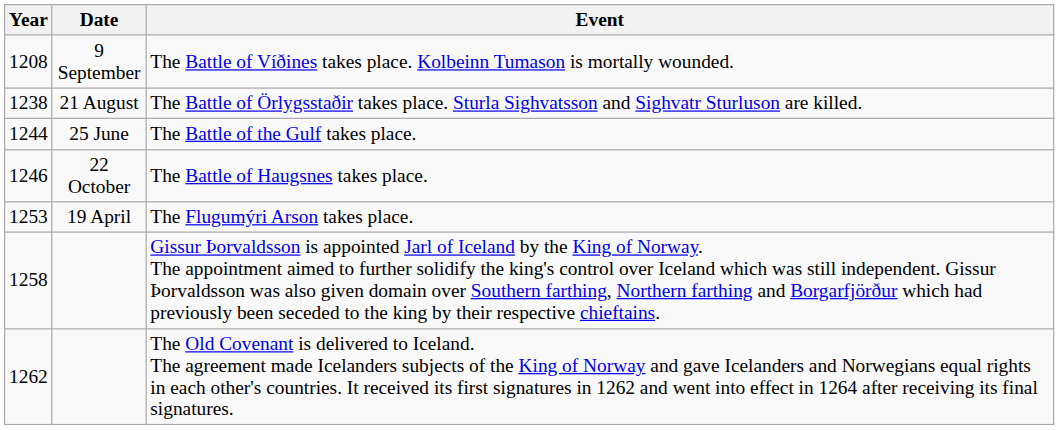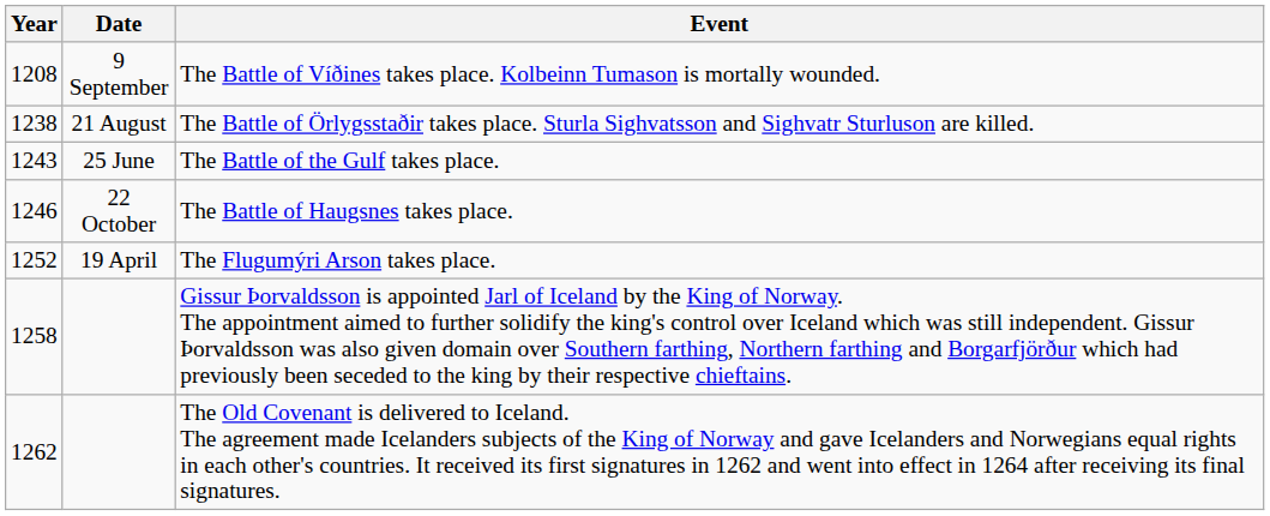The Battle of the Gulf takes place. | Year: 1244 -> 1243
The Flugumýri Arson takes place. | Year: 1253 -> 1252
